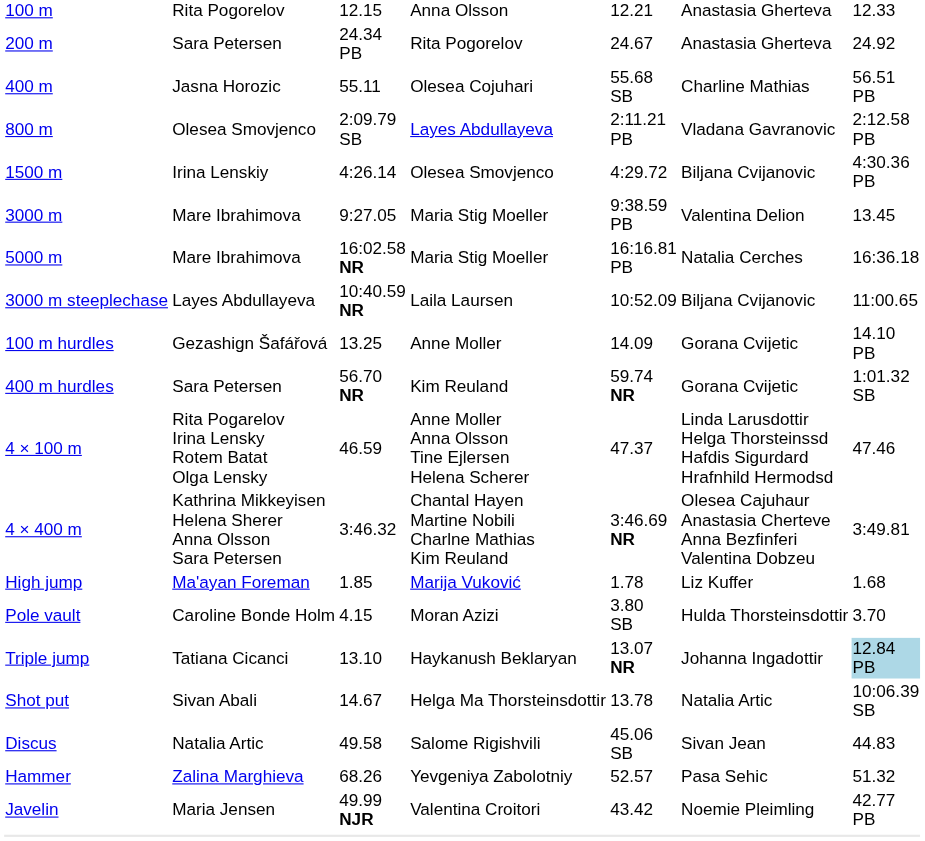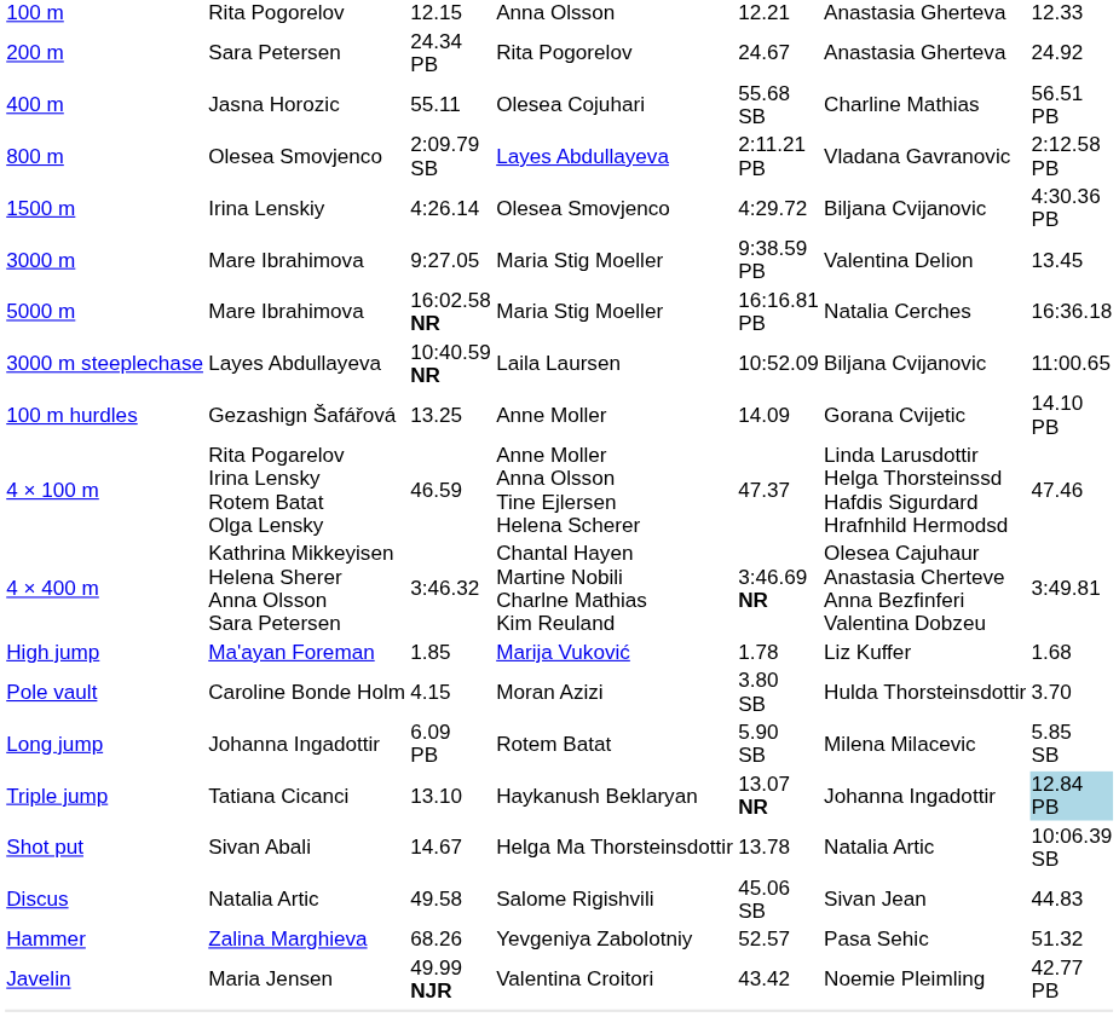- row: 400 m hurdles | Sara Petersen | 56.70 NR | Kim Reuland | 59.74 NR | Gorana Cvijetic | 1:01.32 SB
+ row: Long jump | Johanna Ingadottir | 6.09 PB | Rotem Batat | 5.90 SB | Milena Milacevic | 5.85 SB
